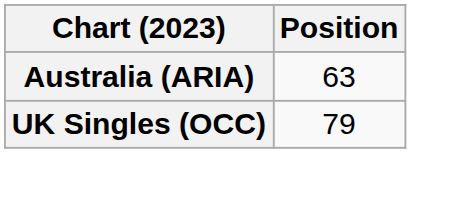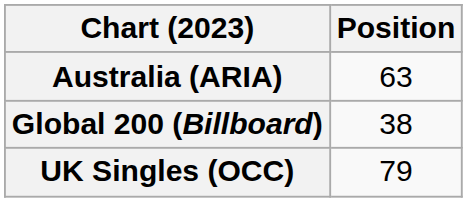+ row: Global 200 (Billboard) | 38
